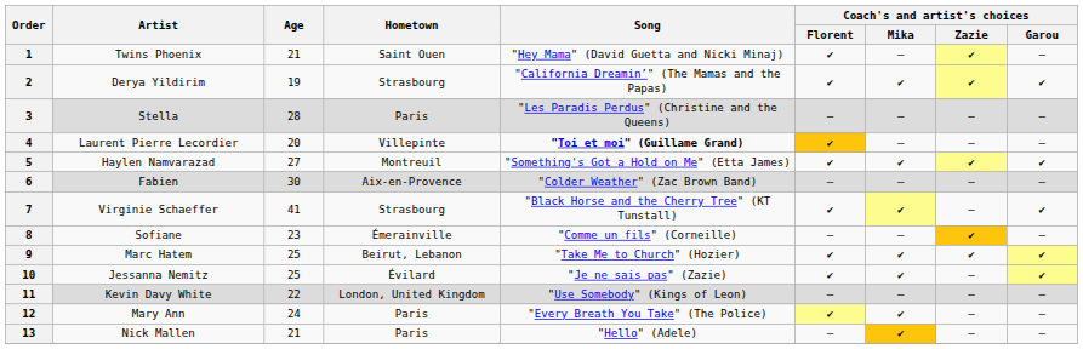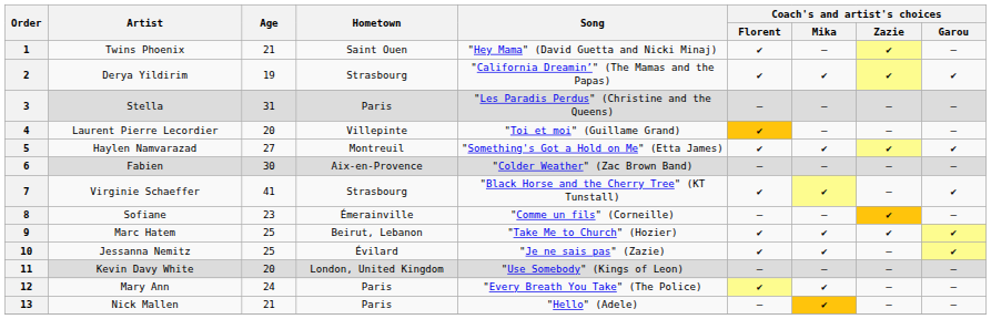3 | Age: 28 -> 31
4 | Song: bold -> normal
11 | Age: 22 -> 20
